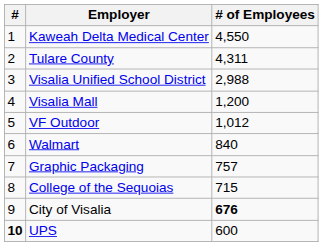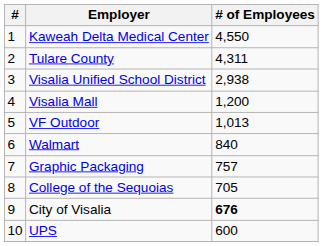Visalia Unified School District | # of Employees: 2,988 -> 2,938
VF Outdoor | # of Employees: 1,012 -> 1,013
College of the Sequoias | # of Employees: 715 -> 705
UPS | #: bold -> normal
